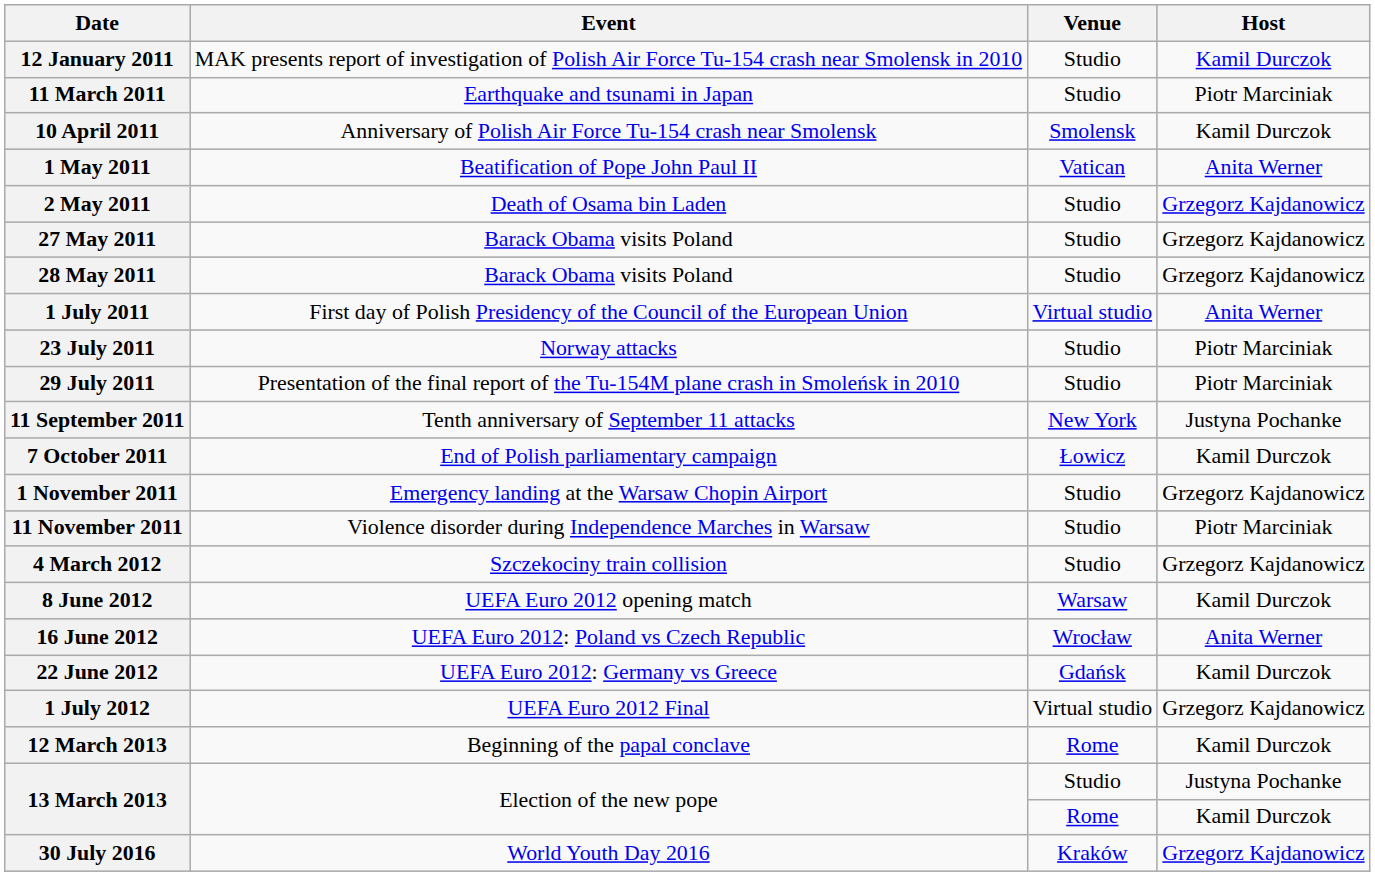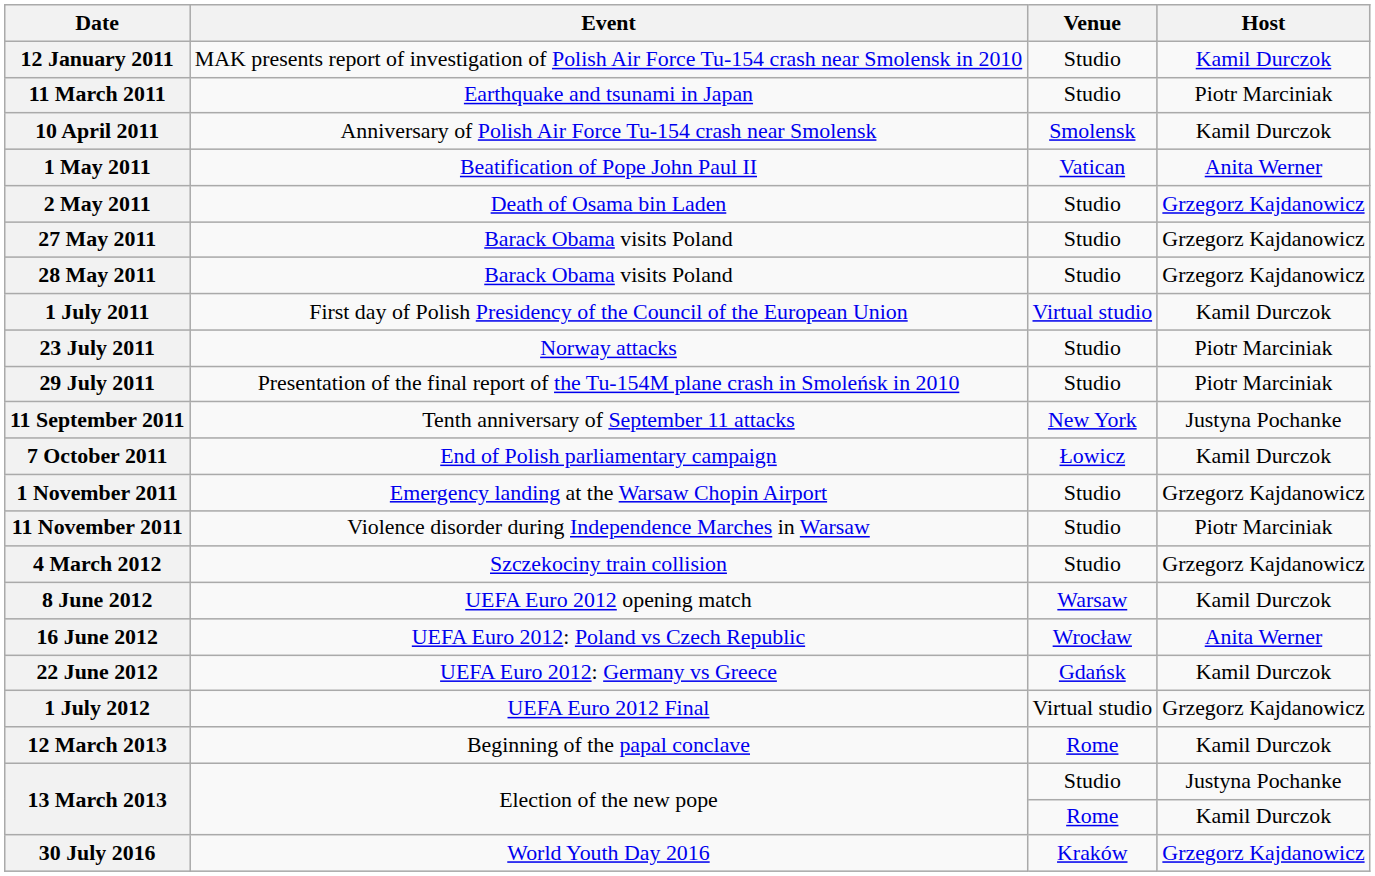1 July 2011 | Host: Anita Werner -> Kamil Durczok
